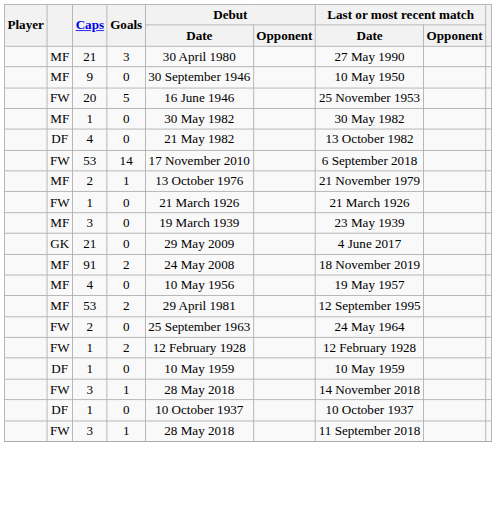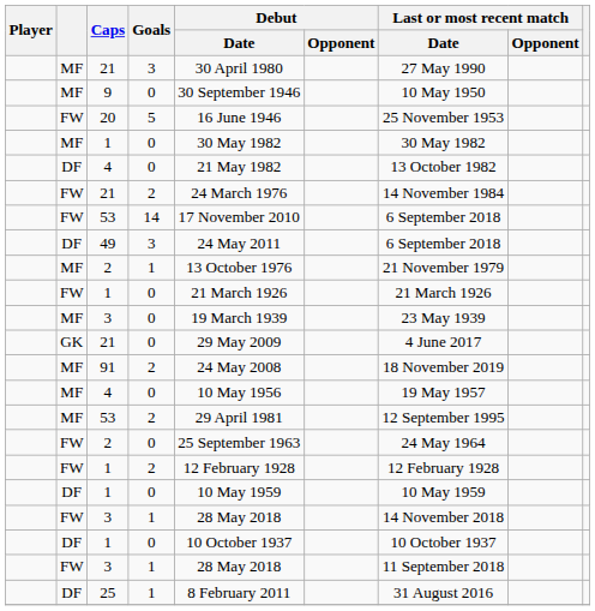+ row: FW | 21 | 2 | 24 March 1976 | 14 November 1984
+ row: DF | 49 | 3 | 24 May 2011 | 6 September 2018
+ row: DF | 25 | 1 | 8 February 2011 | 31 August 2016
